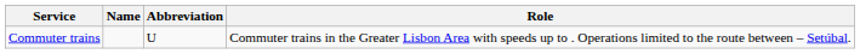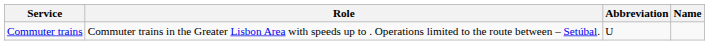columns swapped: Name <-> Role
